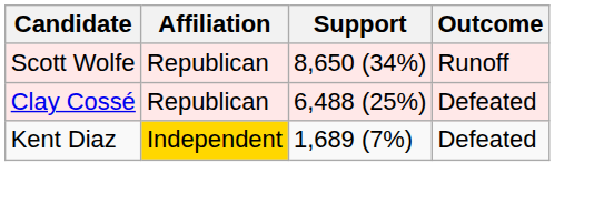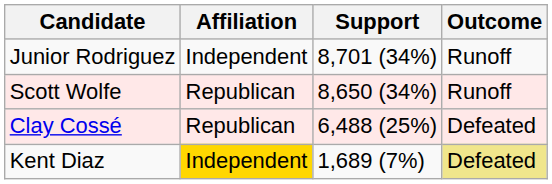+ row: Junior Rodriguez | Independent | 8,701 (34%) | Runoff
Kent Diaz | Outcome: no background -> khaki background
